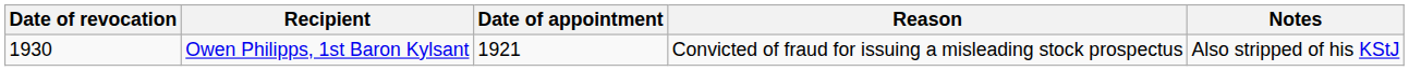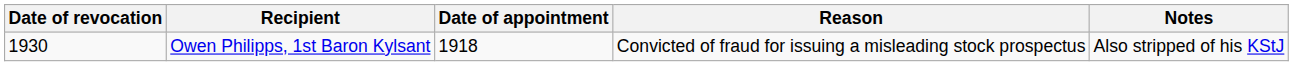Owen Philipps, 1st Baron Kylsant | Date of appointment: 1921 -> 1918
